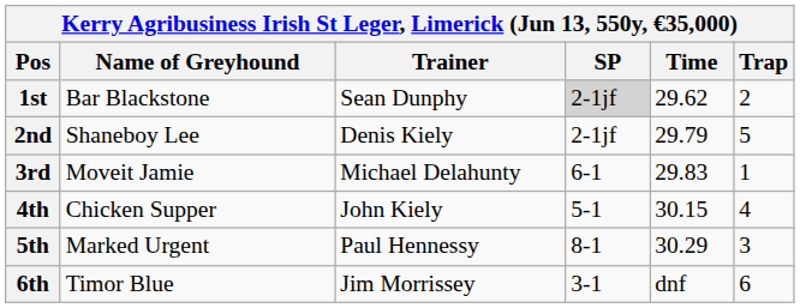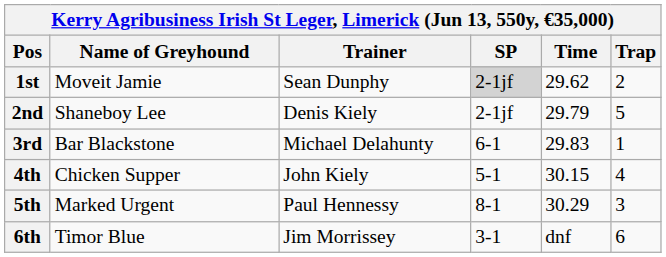1st | Name of Greyhound: Bar Blackstone -> Moveit Jamie
3rd | Name of Greyhound: Moveit Jamie -> Bar Blackstone
